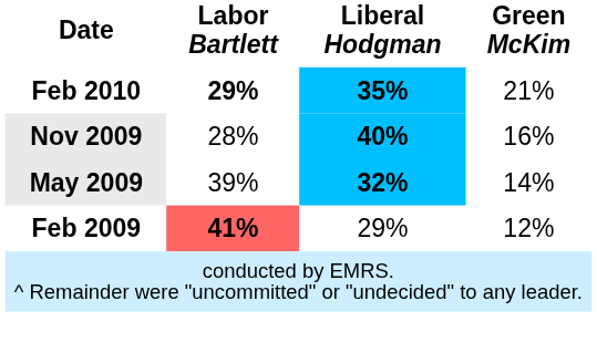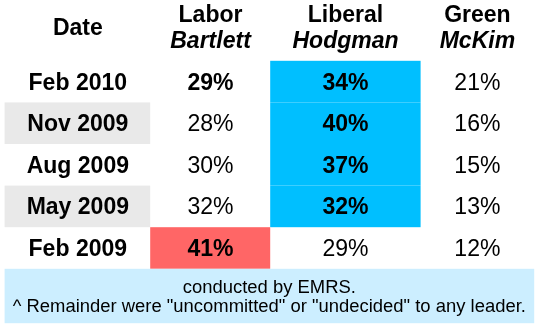Feb 2010 | column 3: 35% -> 34%
+ row: Aug 2009 | 30% | 37% | 15%
May 2009 | column 2: 39% -> 32%
May 2009 | column 4: 14% -> 13%
